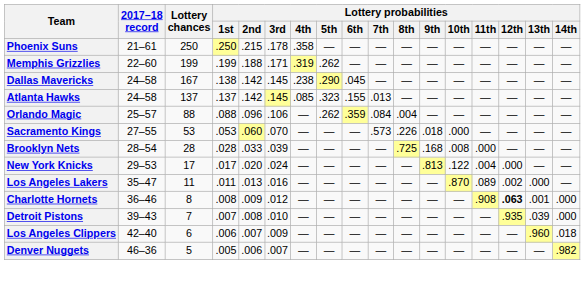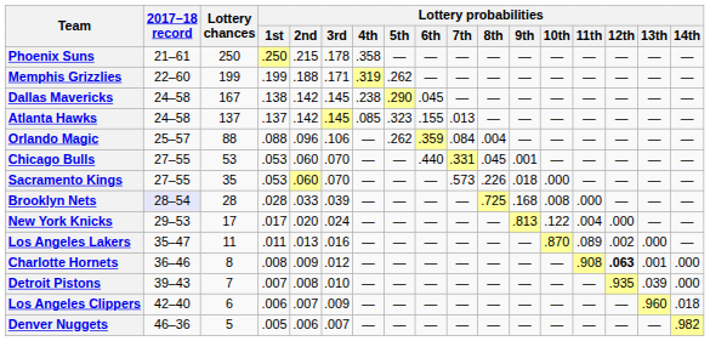+ row: Chicago Bulls | 27–55 | 53 | .053 | .060 | .070 | — | — | .440 | .331 | .045 | .001 | — | — | — | — | —
Sacramento Kings | Lottery chances: 53 -> 35
Brooklyn Nets | 2017–18 record: no background -> lavender background
